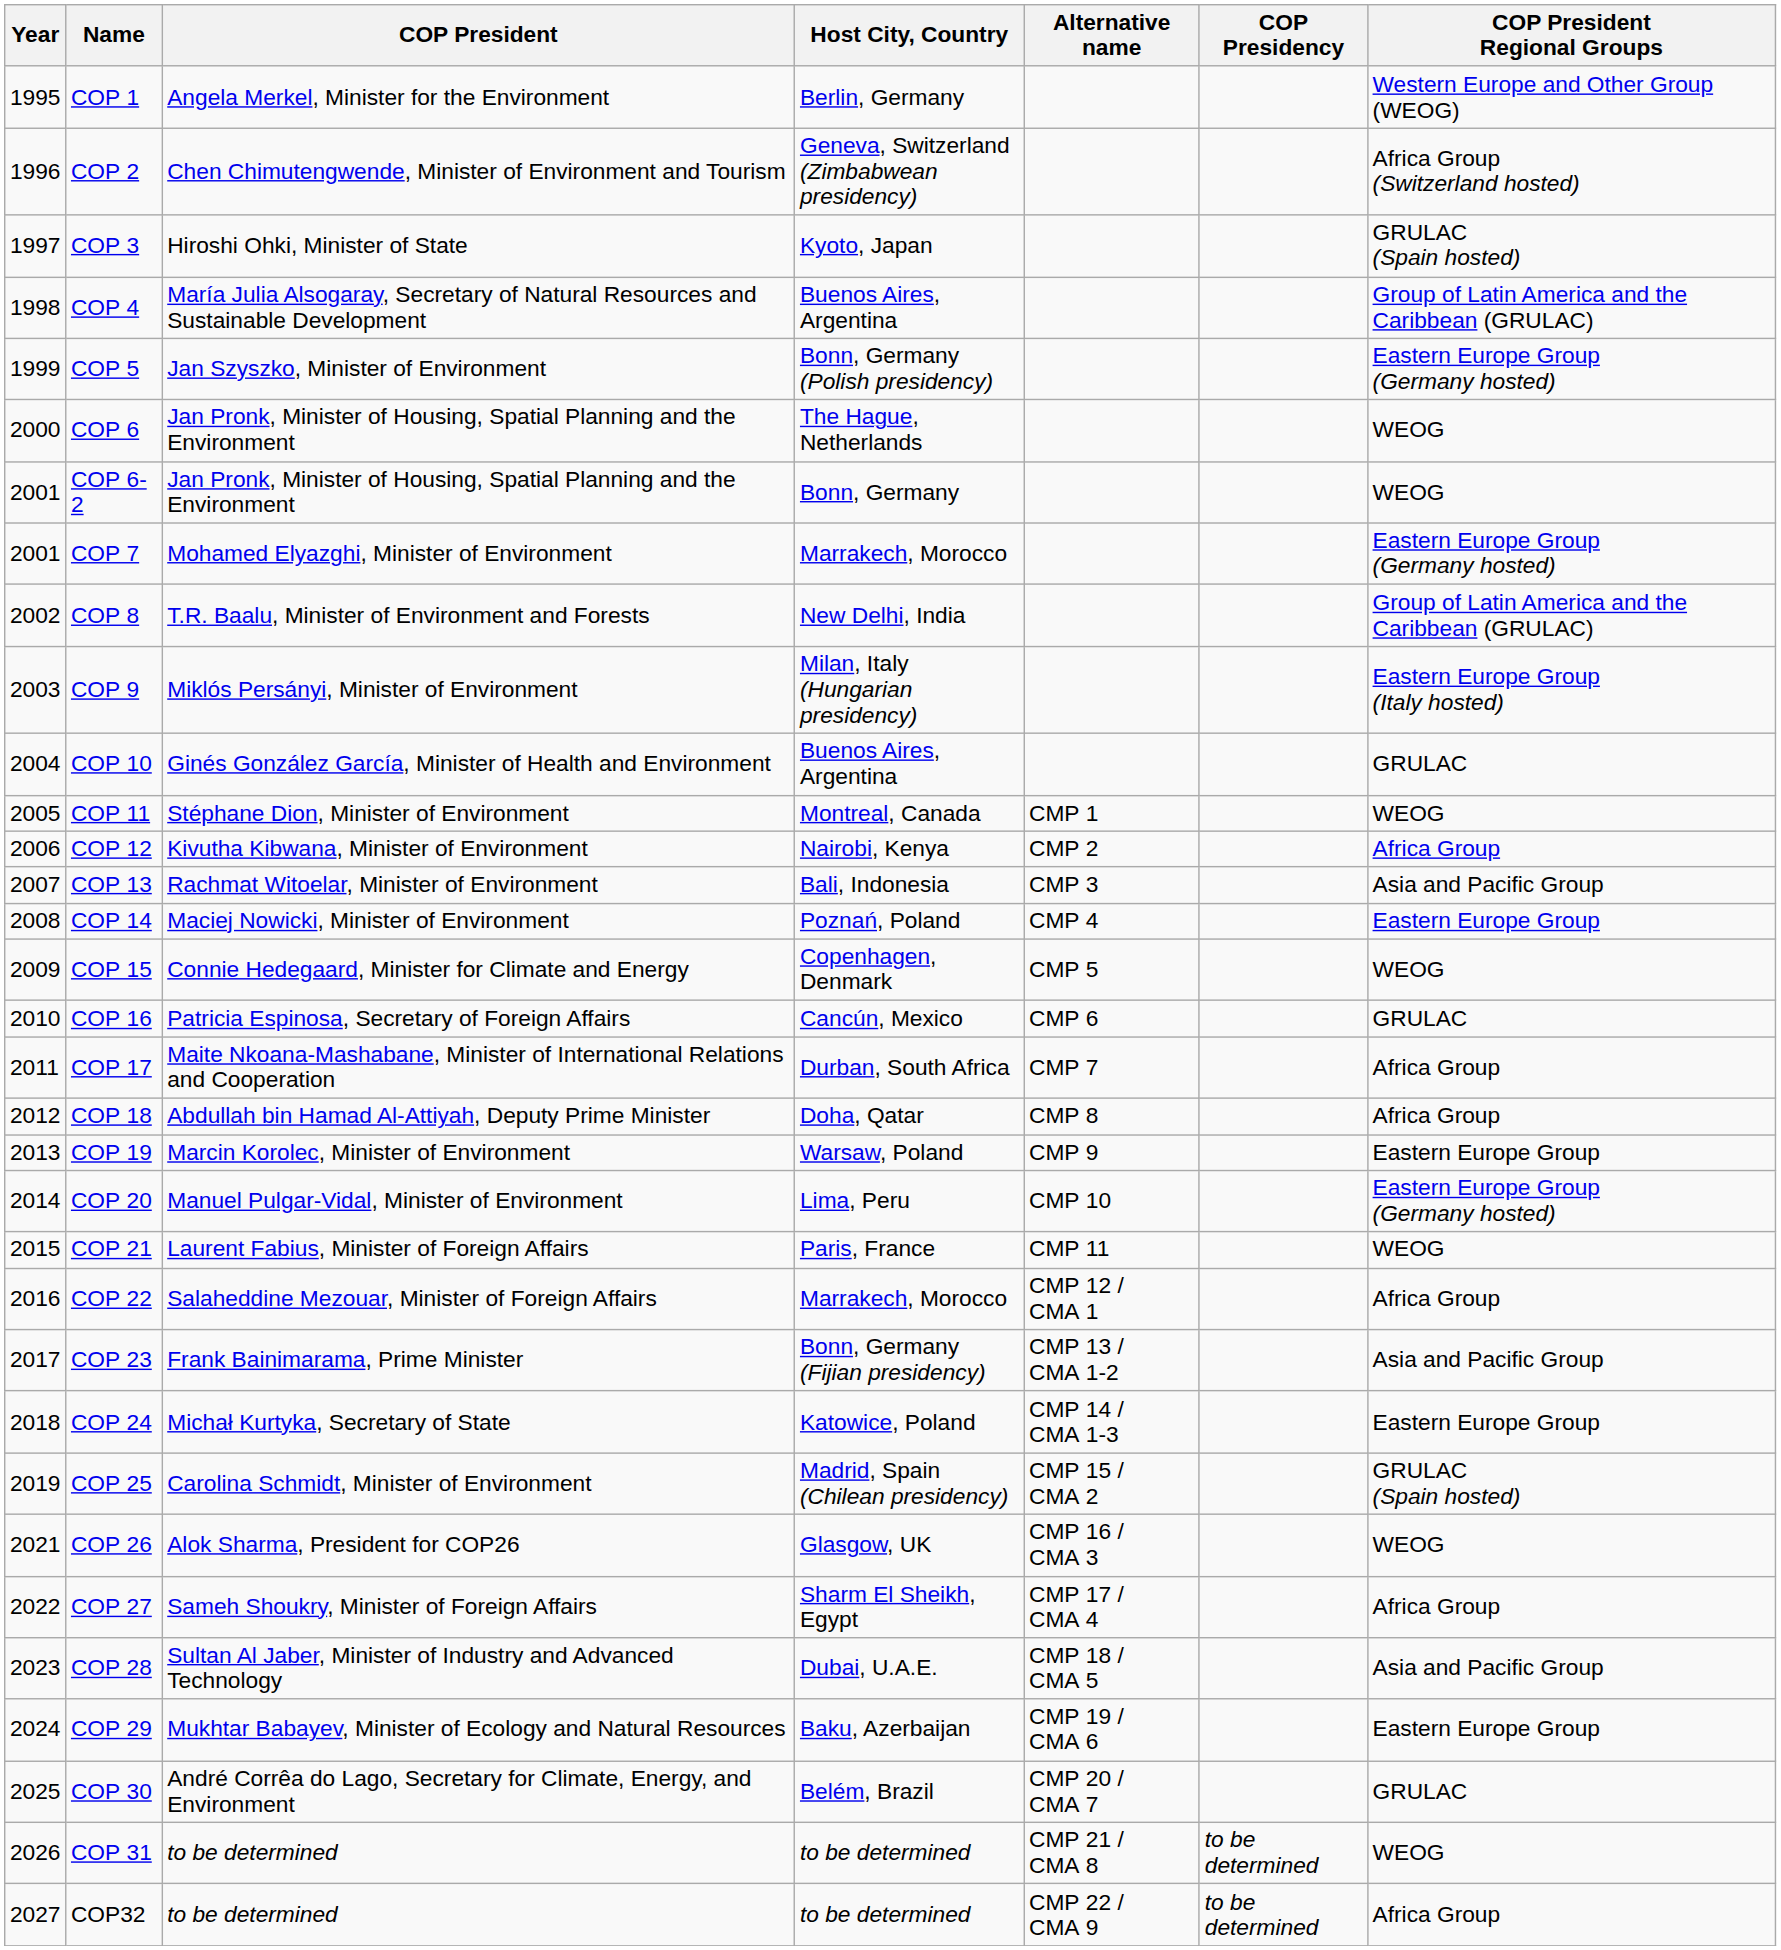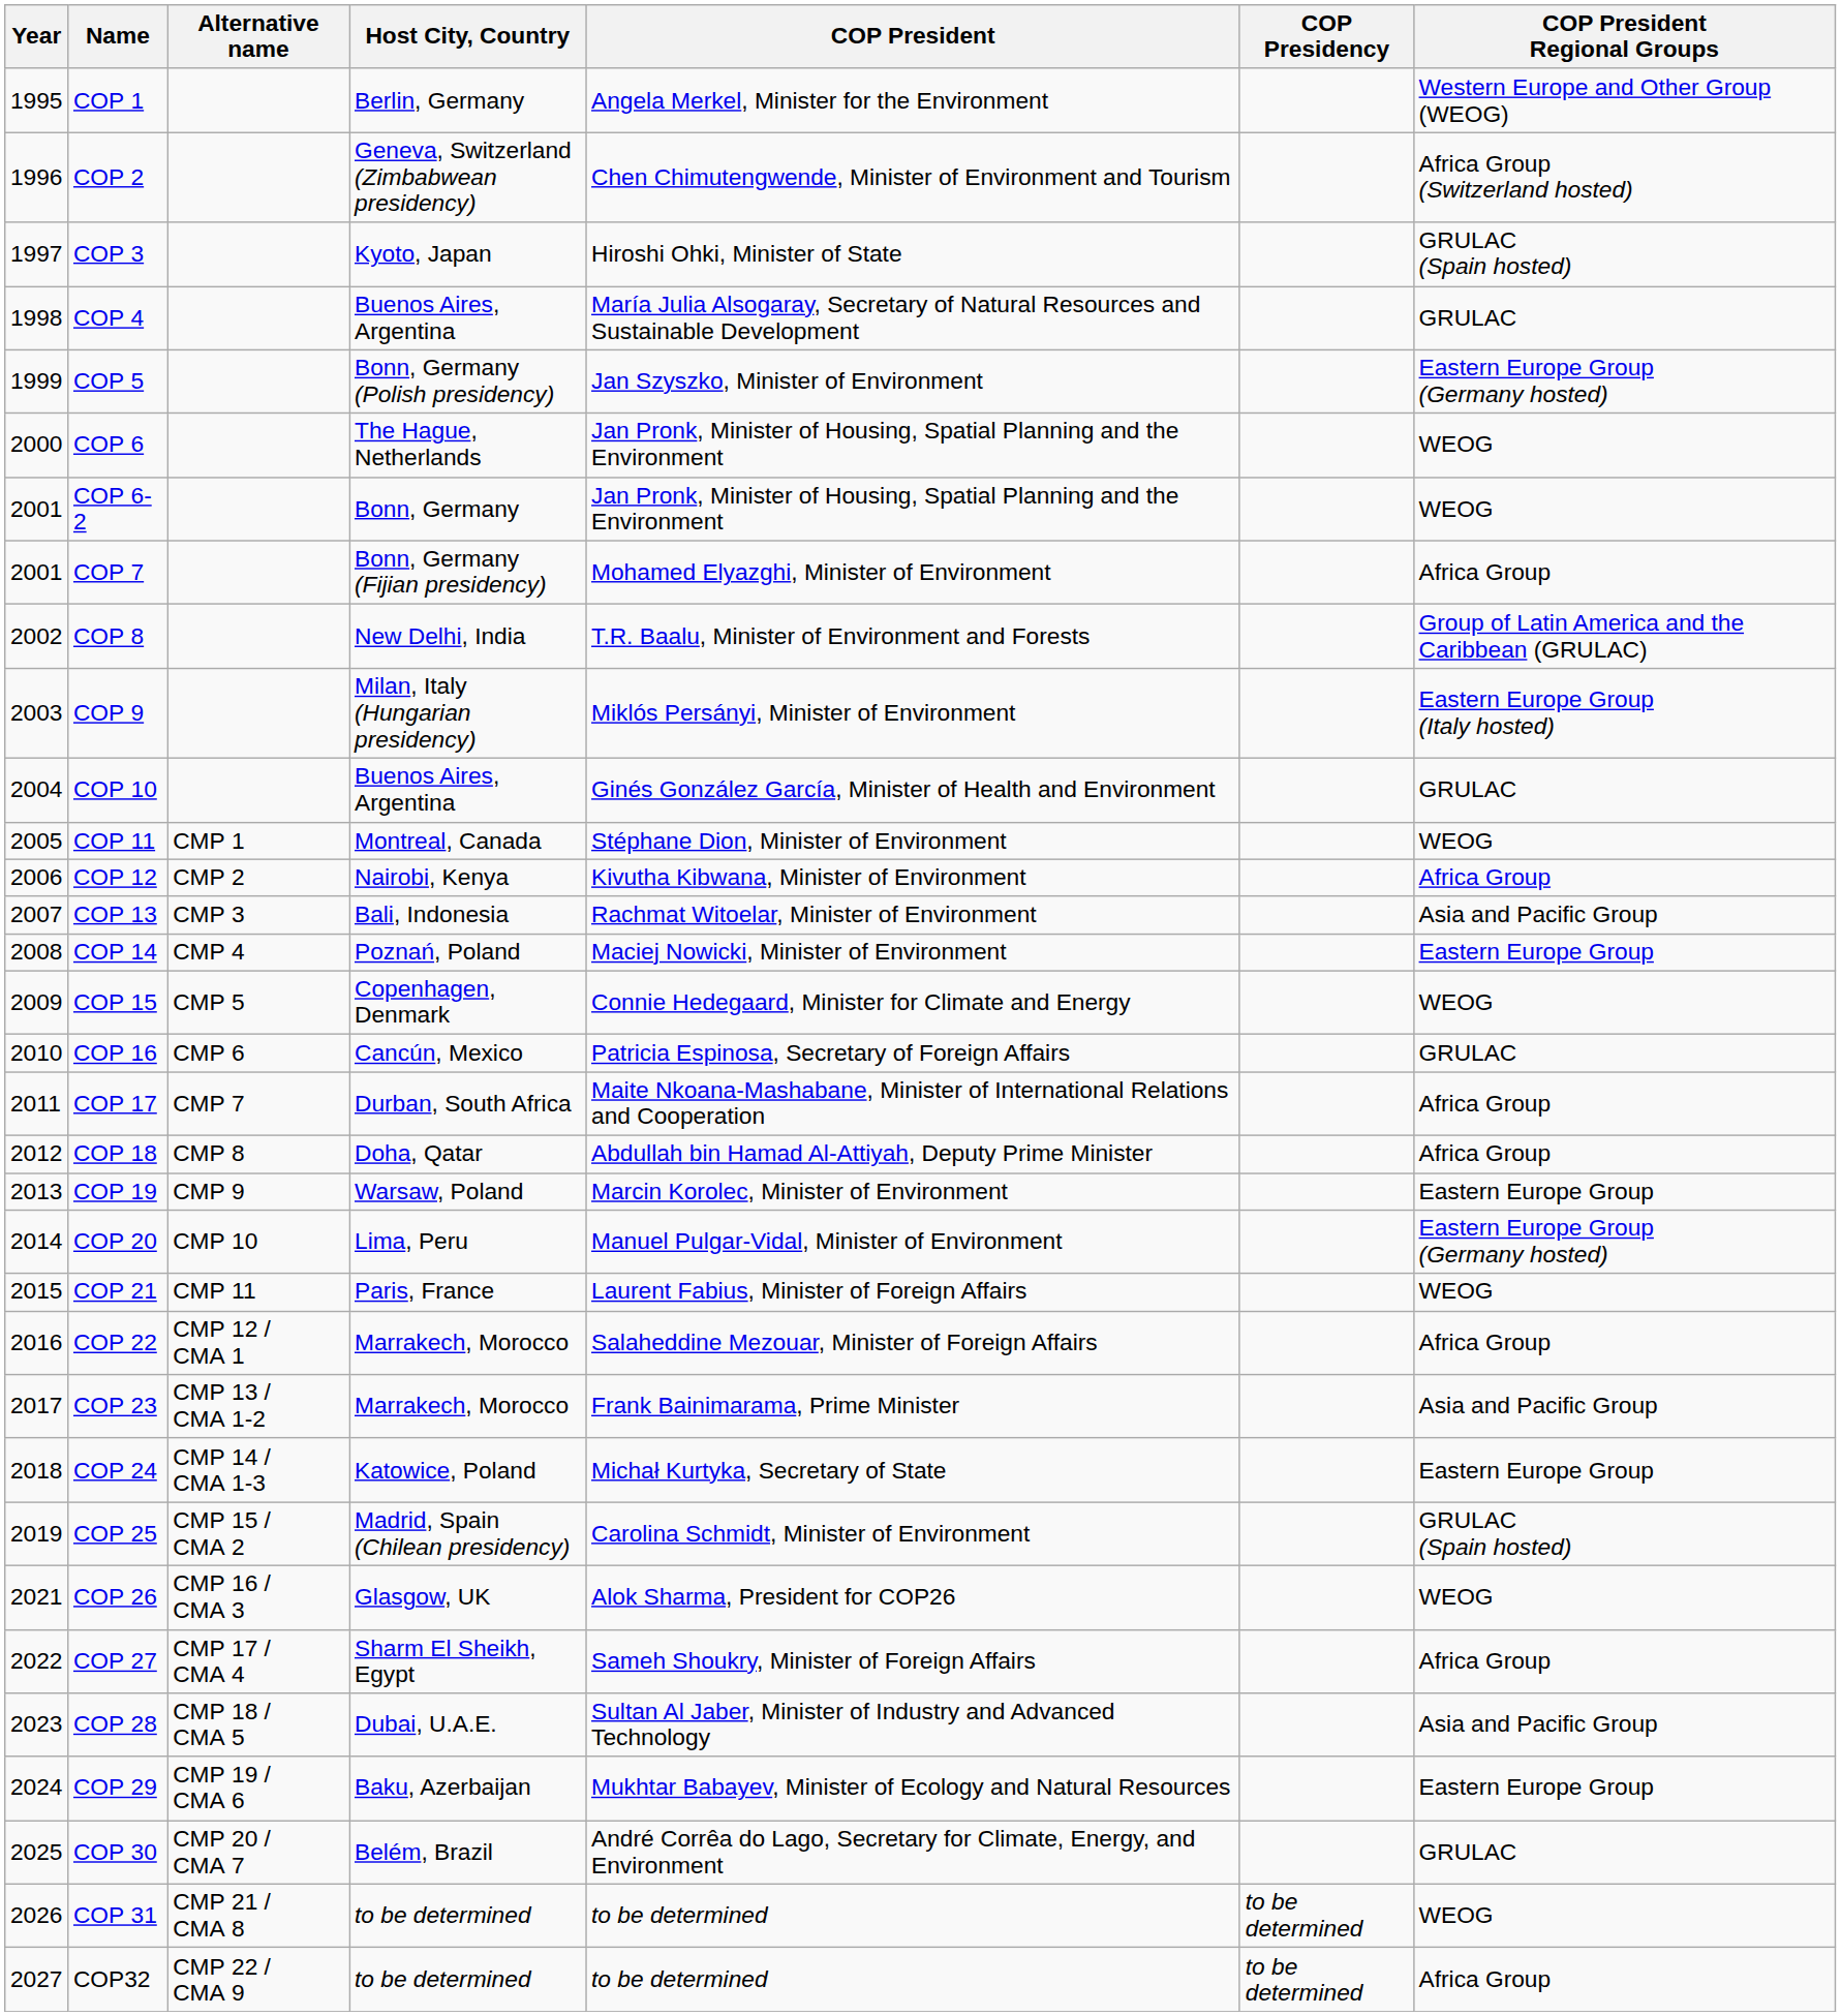columns swapped: Alternative name <-> COP President
COP 4 | COP President Regional Groups: Group of Latin America and the Caribbean (GRULAC) -> GRULAC
COP 7 | Host City, Country: Marrakech, Morocco -> Bonn, Germany (Fijian presidency)
COP 7 | COP President Regional Groups: Eastern Europe Group (Germany hosted) -> Africa Group
COP 23 | Host City, Country: Bonn, Germany (Fijian presidency) -> Marrakech, Morocco
